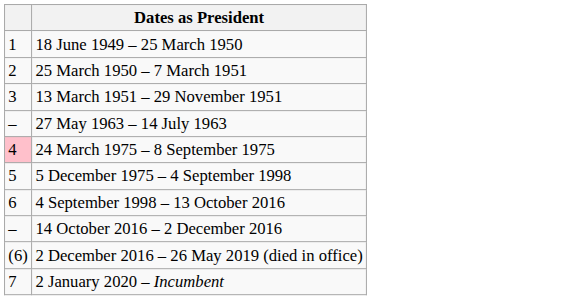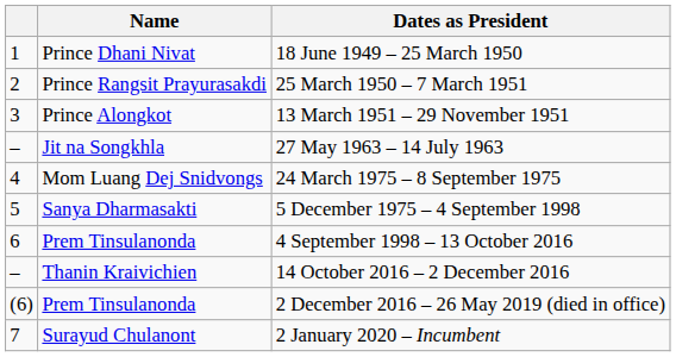+ column: Name | Prince Dhani Nivat | Prince Rangsit Prayurasakdi | Prince Alongkot | Jit na Songkhla | Mom Luang Dej Snidvongs | Sanya Dharmasakti | Prem Tinsulanonda | Thanin Kraivichien | Prem Tinsulanonda | Surayud Chulanont
24 March 1975 – 8 September 1975 | column 1: pink background -> no background
